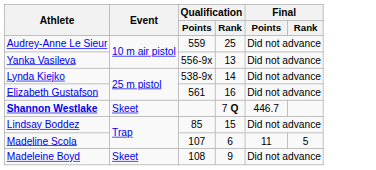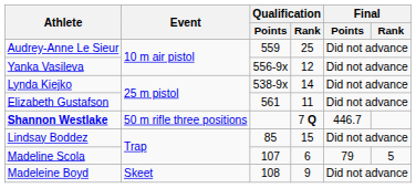Yanka Vasileva | Qualification / Rank: 13 -> 12
Elizabeth Gustafson | Qualification / Rank: 16 -> 11
Shannon Westlake | Event: Skeet -> 50 m rifle three positions
Madeline Scola | Final / Points: 11 -> 79
